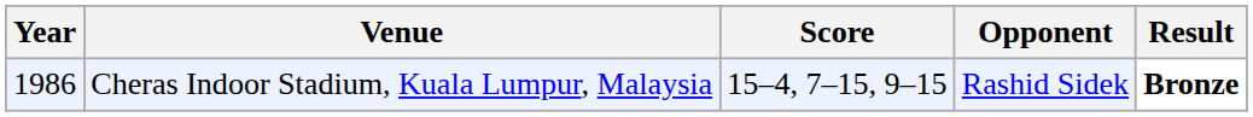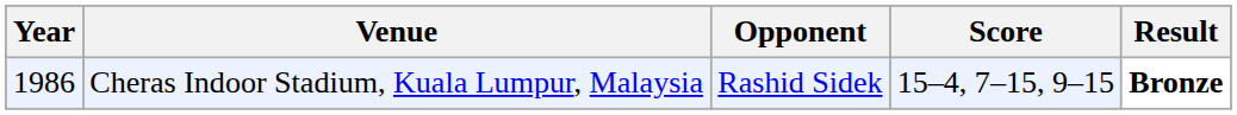columns swapped: Opponent <-> Score
